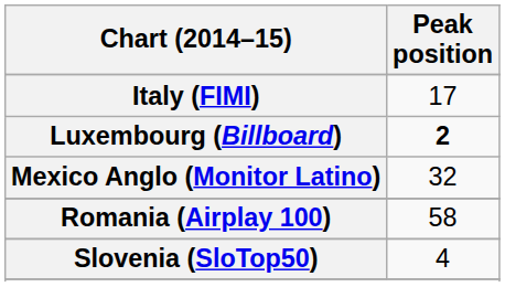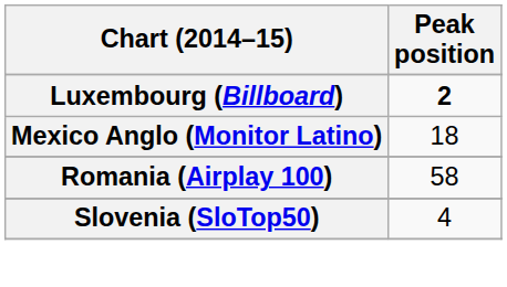- row: Italy (FIMI) | 17
Mexico Anglo (Monitor Latino) | Peak position: 32 -> 18
